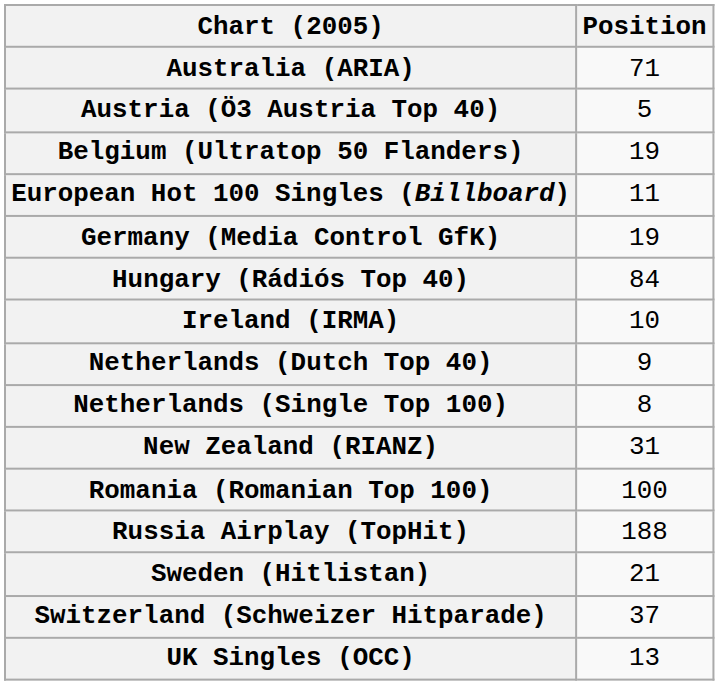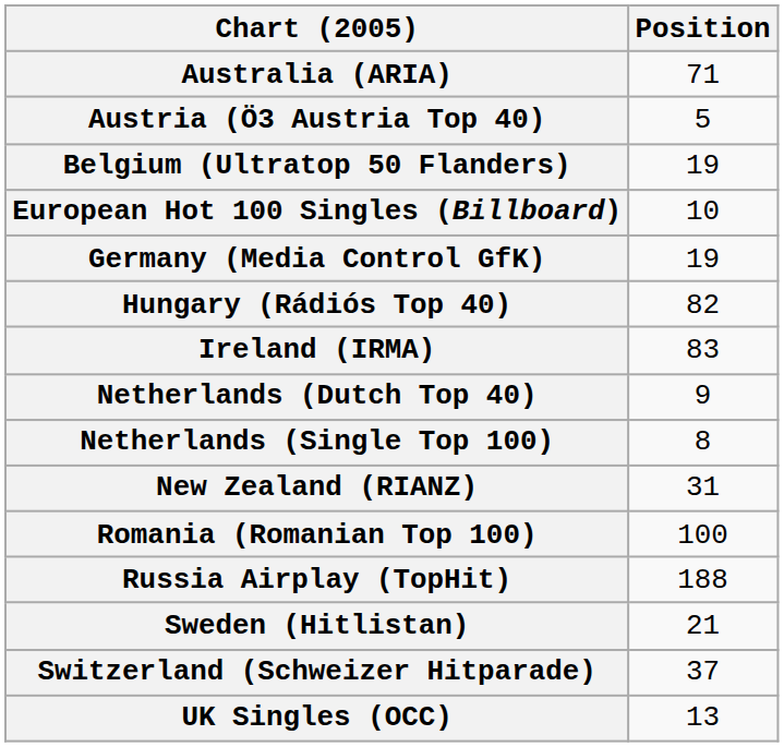European Hot 100 Singles (Billboard) | Position: 11 -> 10
Hungary (Rádiós Top 40) | Position: 84 -> 82
Ireland (IRMA) | Position: 10 -> 83
